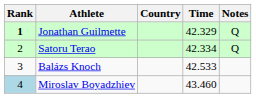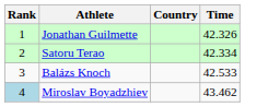- column: Notes | Q | Q
Jonathan Guilmette | Rank: bold -> normal
Jonathan Guilmette | Time: 42.329 -> 42.326
Miroslav Boyadzhiev | Time: 43.460 -> 43.462
